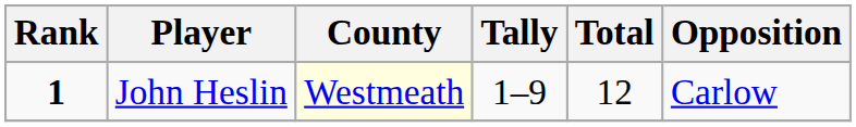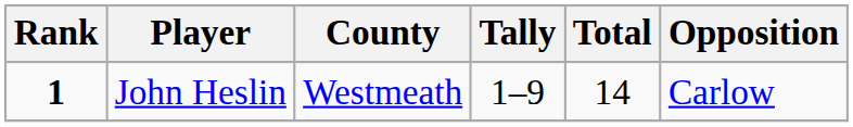John Heslin | County: lightyellow background -> no background
John Heslin | Total: 12 -> 14
